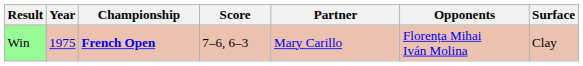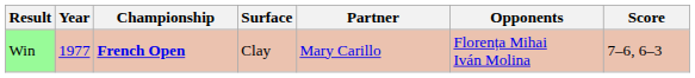columns swapped: Surface <-> Score
Win | Year: 1975 -> 1977
